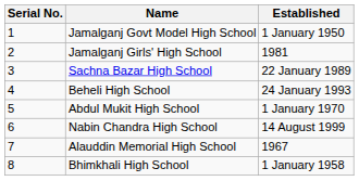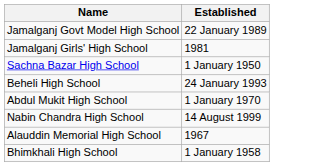- column: Serial No. | 1 | 2 | 3 | 4 | 5 | 6 | 7 | 8
Jamalganj Govt Model High School | Established: 1 January 1950 -> 22 January 1989
Sachna Bazar High School | Established: 22 January 1989 -> 1 January 1950
